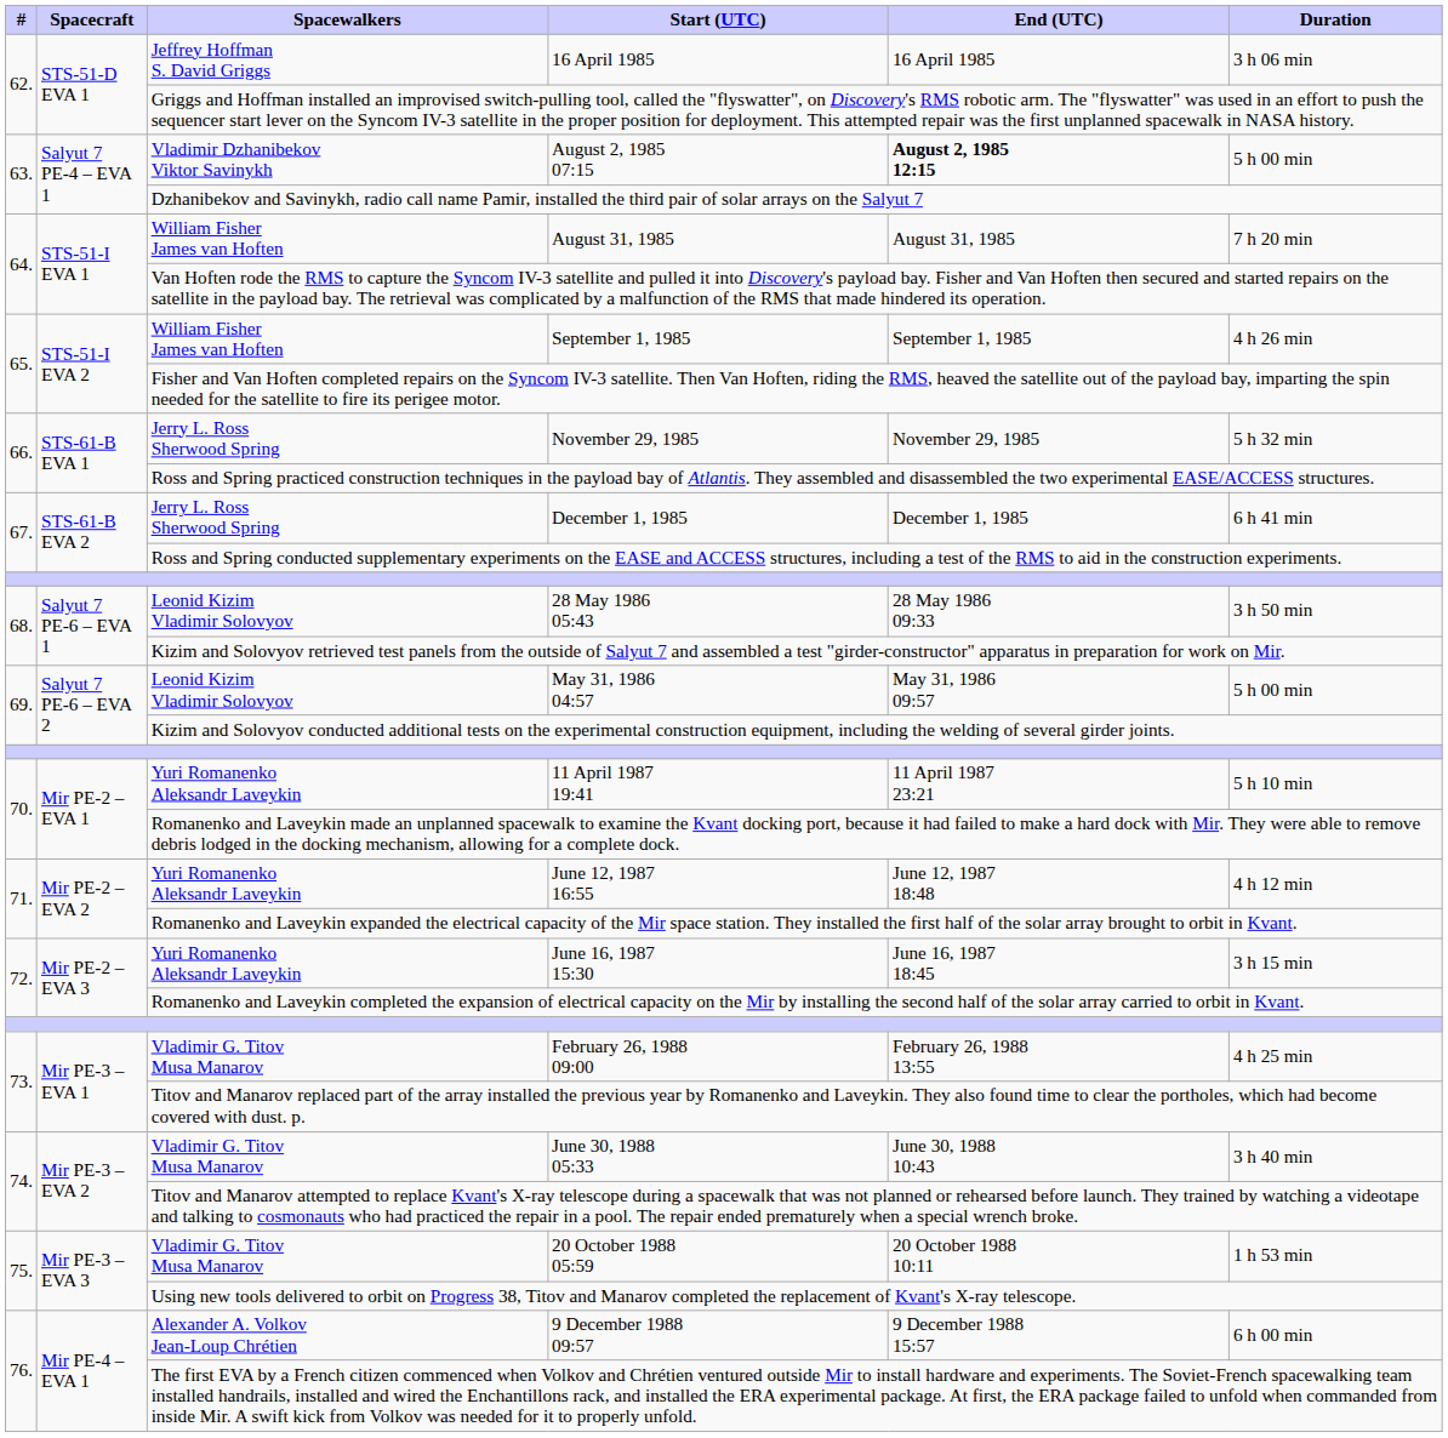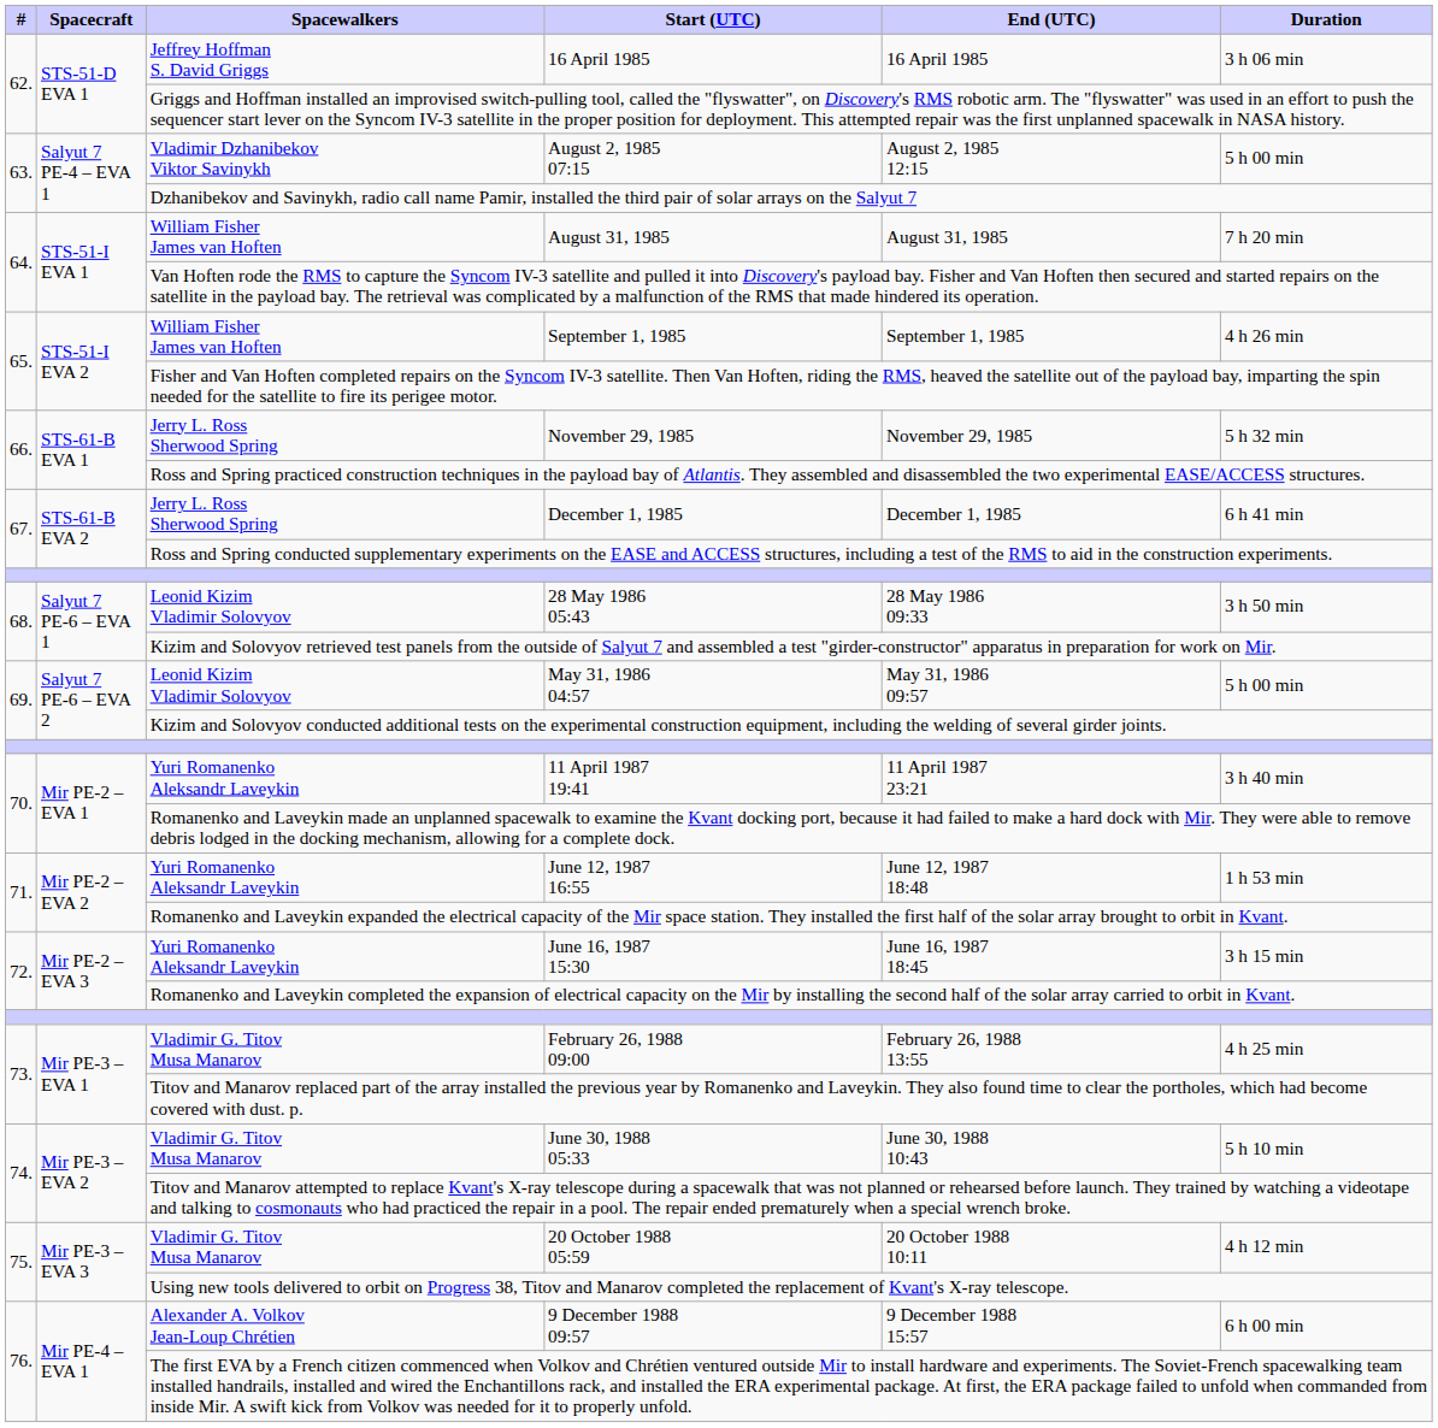August 2, 1985 07:15 | End (UTC): bold -> normal
11 April 1987 19:41 | Duration: 5 h 10 min -> 3 h 40 min
June 12, 1987 16:55 | Duration: 4 h 12 min -> 1 h 53 min
June 30, 1988 05:33 | Duration: 3 h 40 min -> 5 h 10 min
20 October 1988 05:59 | Duration: 1 h 53 min -> 4 h 12 min
